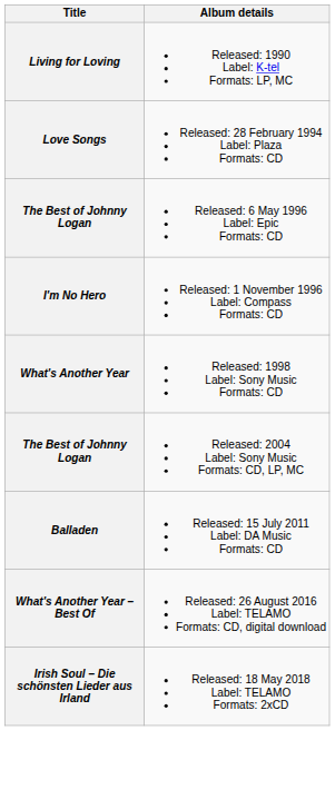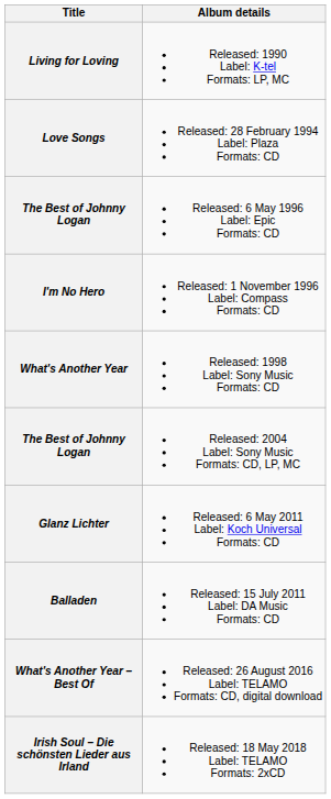+ row: Glanz Lichter | Released: 6 May 2011 Label: Koch Universal Formats: CD
